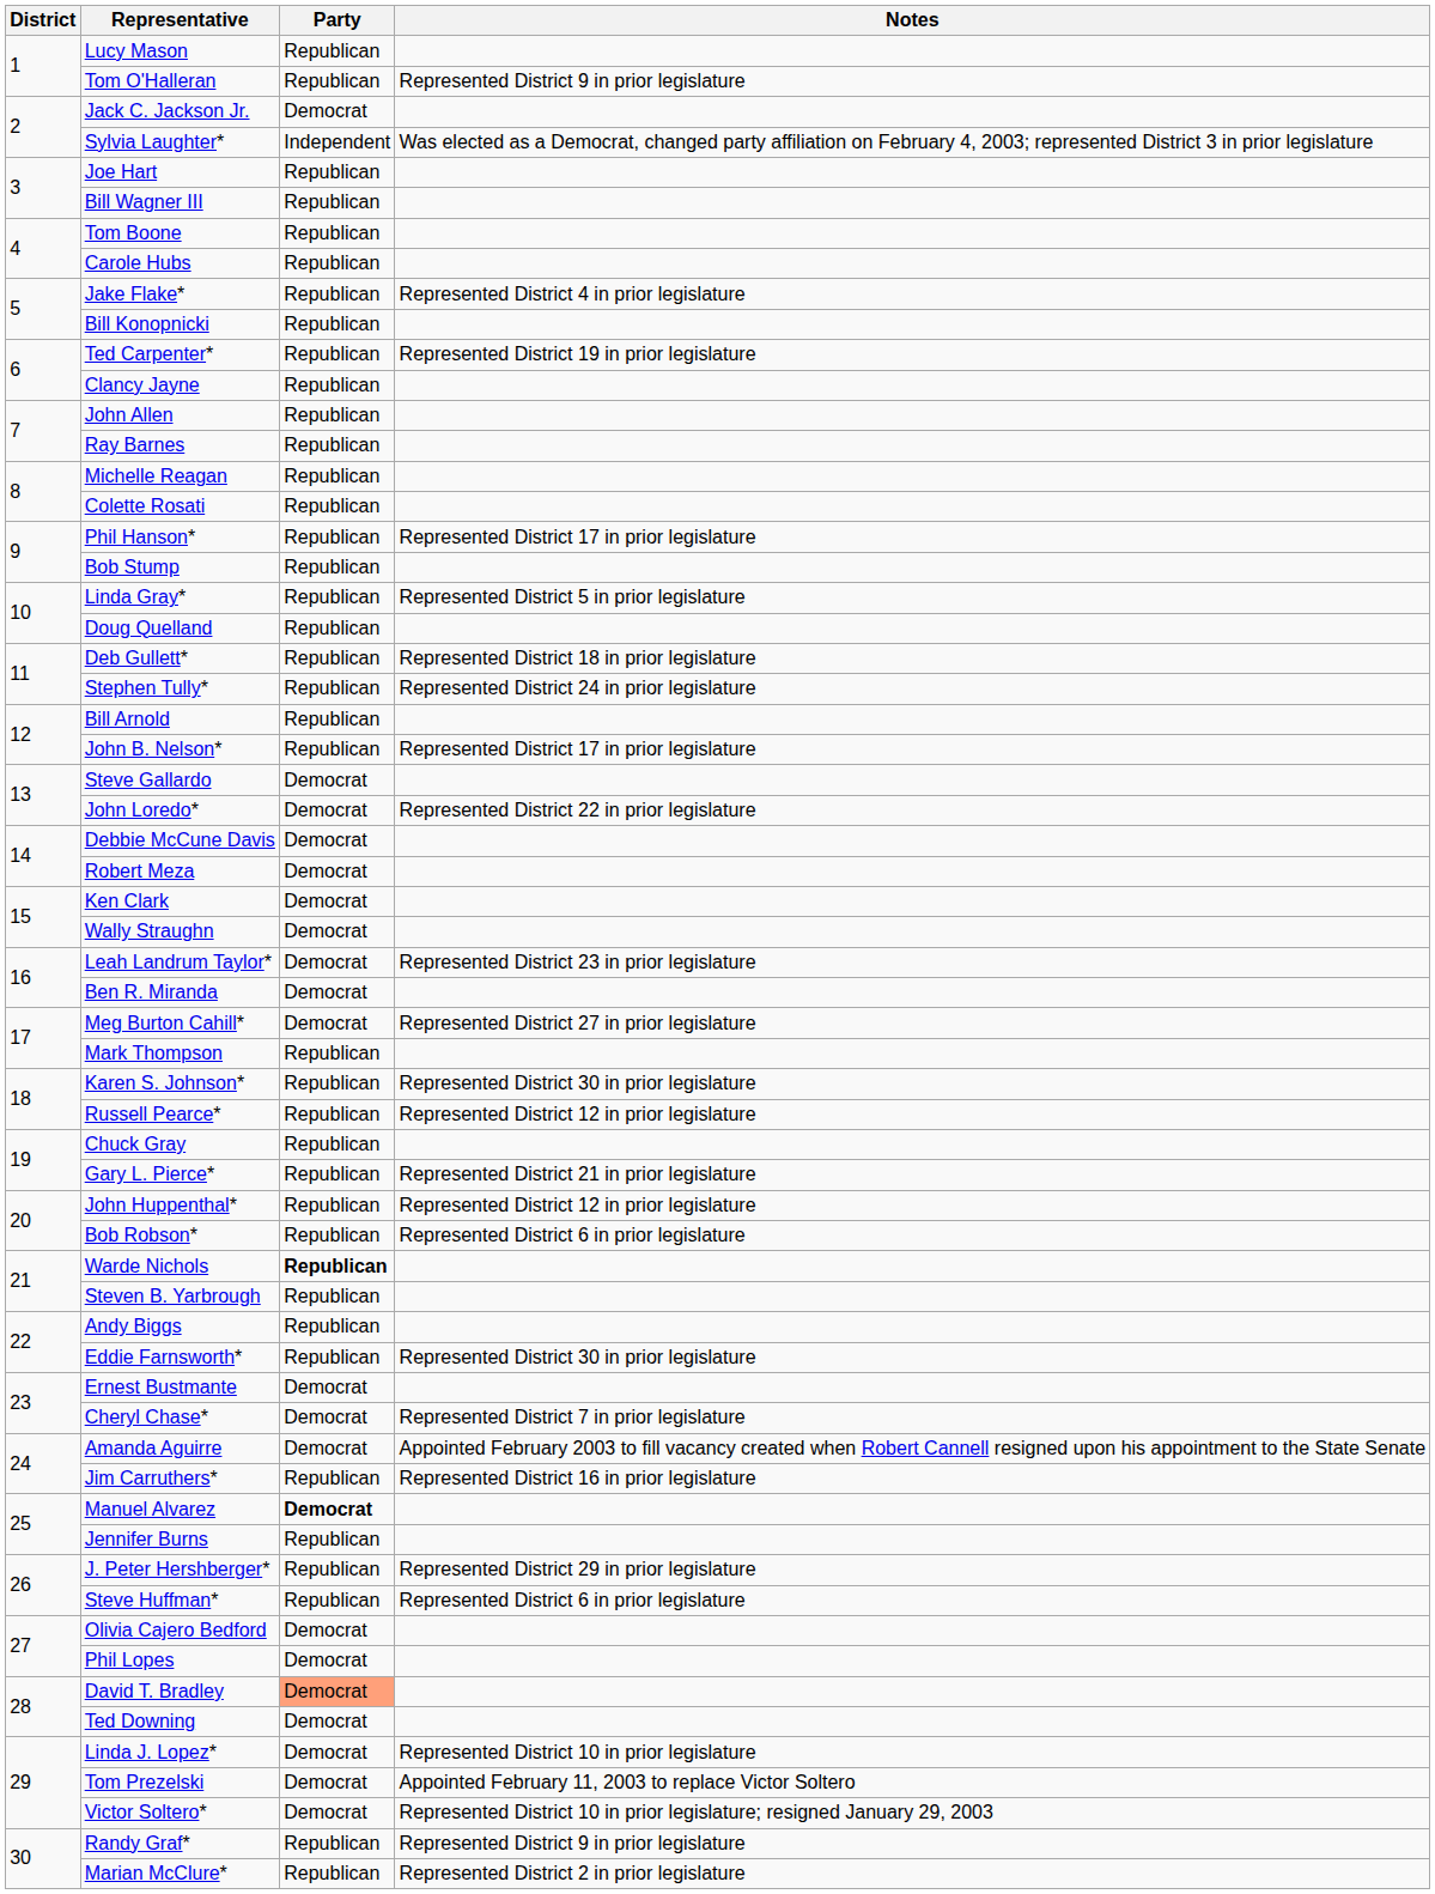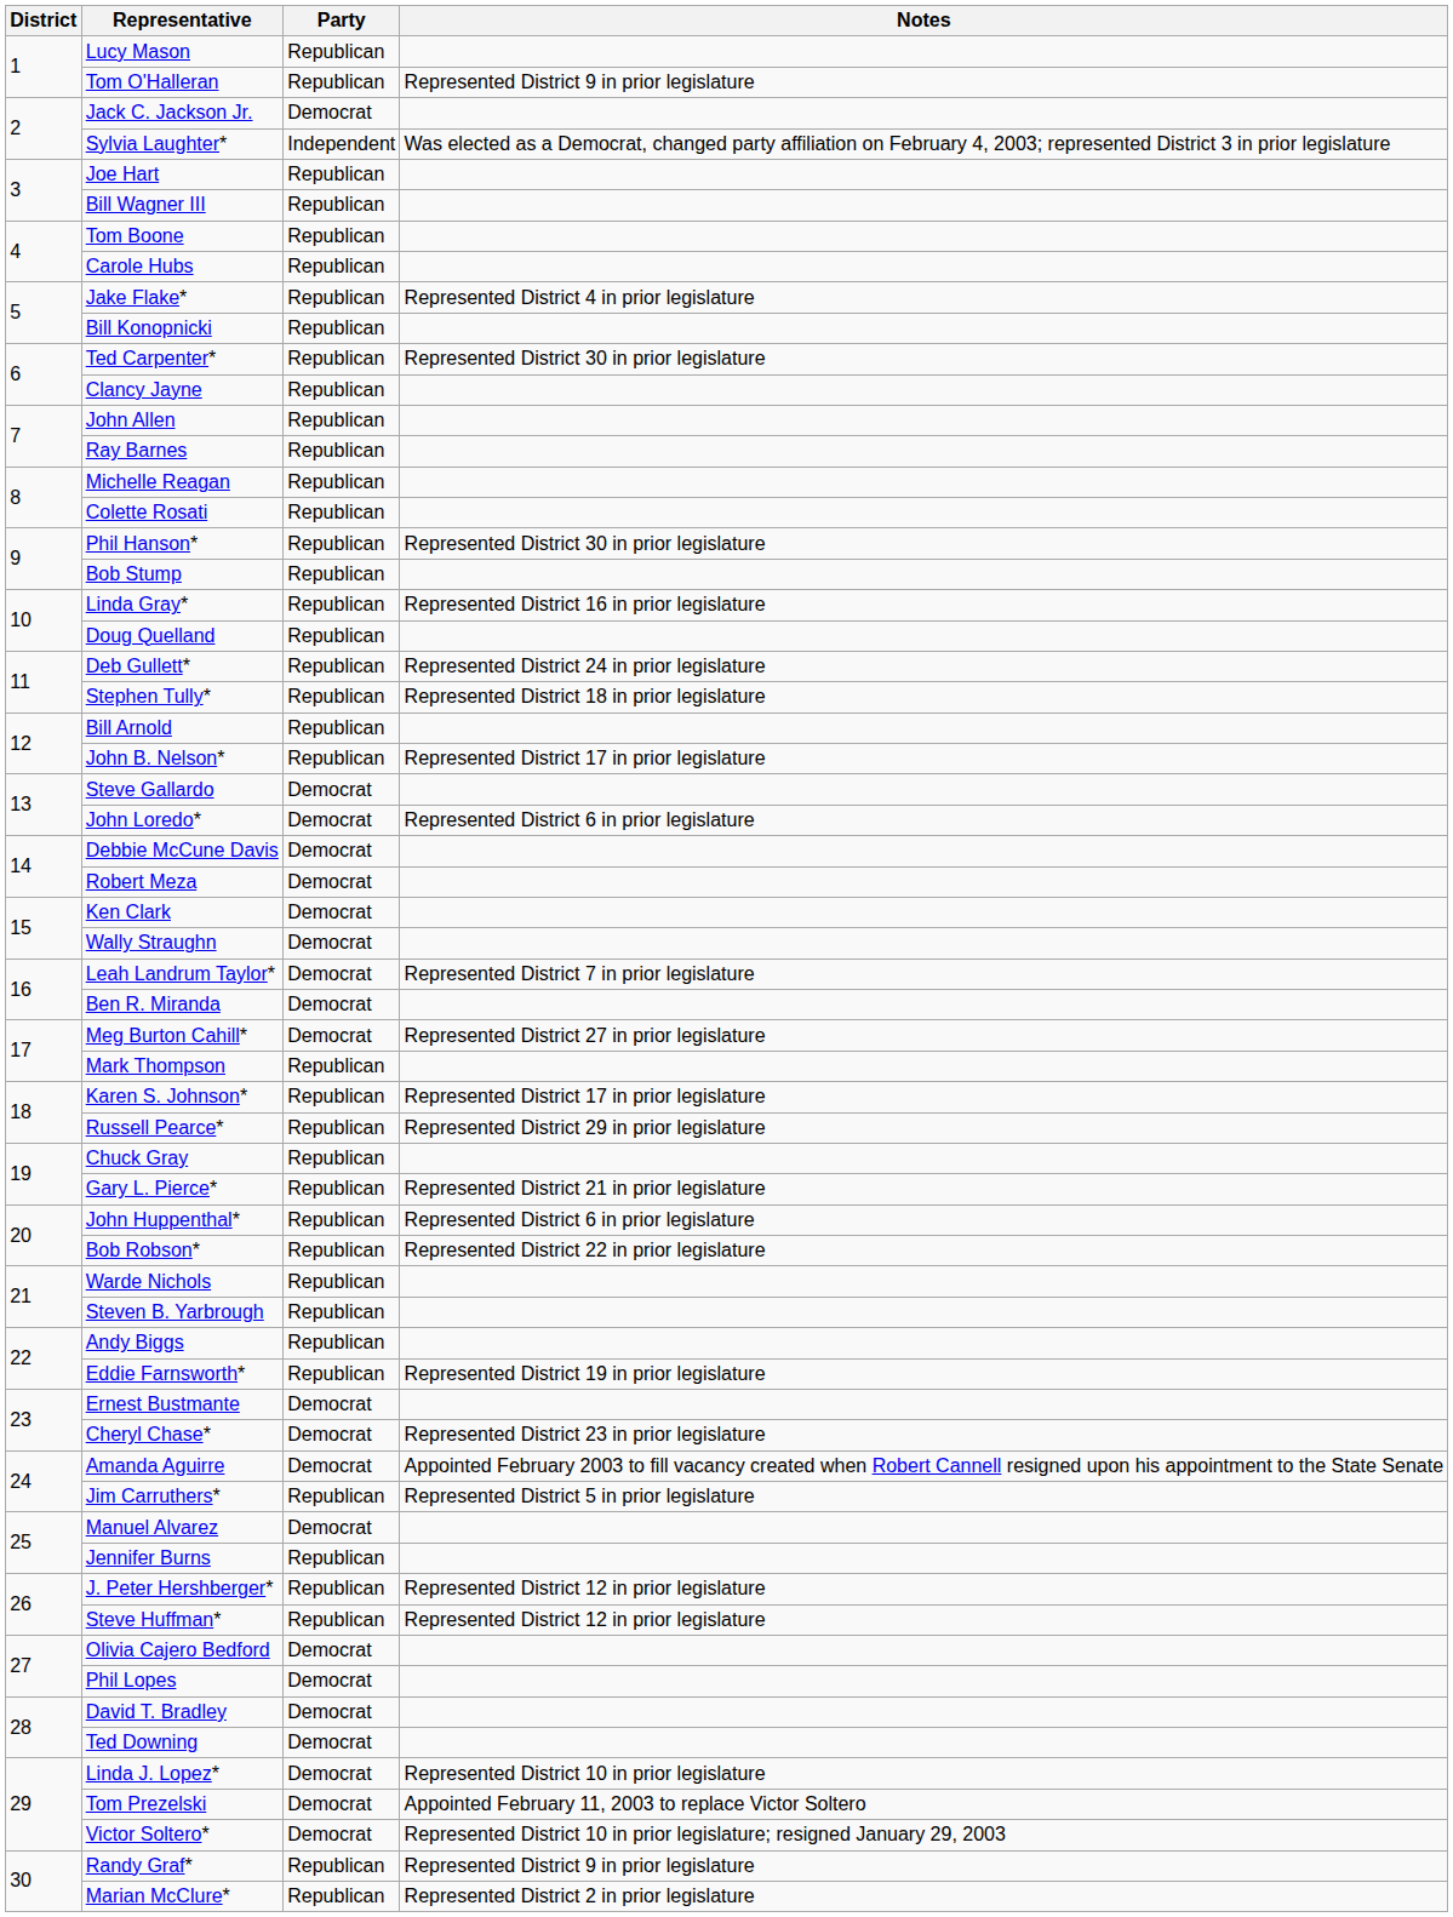Ted Carpenter* | Notes: Represented District 19 in prior legislature -> Represented District 30 in prior legislature
Phil Hanson* | Notes: Represented District 17 in prior legislature -> Represented District 30 in prior legislature
Linda Gray* | Notes: Represented District 5 in prior legislature -> Represented District 16 in prior legislature
Deb Gullett* | Notes: Represented District 18 in prior legislature -> Represented District 24 in prior legislature
Stephen Tully* | Notes: Represented District 24 in prior legislature -> Represented District 18 in prior legislature
John Loredo* | Notes: Represented District 22 in prior legislature -> Represented District 6 in prior legislature
Leah Landrum Taylor* | Notes: Represented District 23 in prior legislature -> Represented District 7 in prior legislature
Karen S. Johnson* | Notes: Represented District 30 in prior legislature -> Represented District 17 in prior legislature
Russell Pearce* | Notes: Represented District 12 in prior legislature -> Represented District 29 in prior legislature
John Huppenthal* | Notes: Represented District 12 in prior legislature -> Represented District 6 in prior legislature
Bob Robson* | Notes: Represented District 6 in prior legislature -> Represented District 22 in prior legislature
Warde Nichols | Party: bold -> normal
Eddie Farnsworth* | Notes: Represented District 30 in prior legislature -> Represented District 19 in prior legislature
Cheryl Chase* | Notes: Represented District 7 in prior legislature -> Represented District 23 in prior legislature
Jim Carruthers* | Notes: Represented District 16 in prior legislature -> Represented District 5 in prior legislature
Manuel Alvarez | Party: bold -> normal
J. Peter Hershberger* | Notes: Represented District 29 in prior legislature -> Represented District 12 in prior legislature
Steve Huffman* | Notes: Represented District 6 in prior legislature -> Represented District 12 in prior legislature
David T. Bradley | Party: lightsalmon background -> no background
